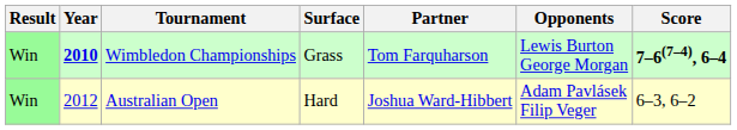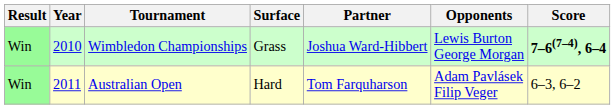Wimbledon Championships | Year: bold -> normal
Wimbledon Championships | Partner: Tom Farquharson -> Joshua Ward-Hibbert
Australian Open | Year: 2012 -> 2011
Australian Open | Partner: Joshua Ward-Hibbert -> Tom Farquharson
